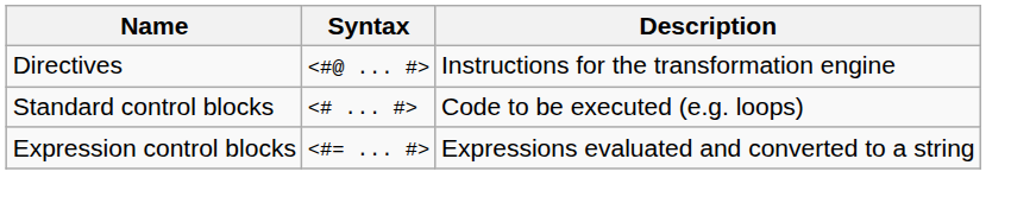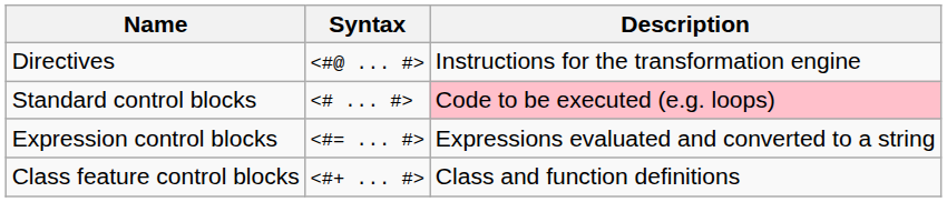Standard control blocks | Description: no background -> pink background
+ row: Class feature control blocks | Class and function definitions
